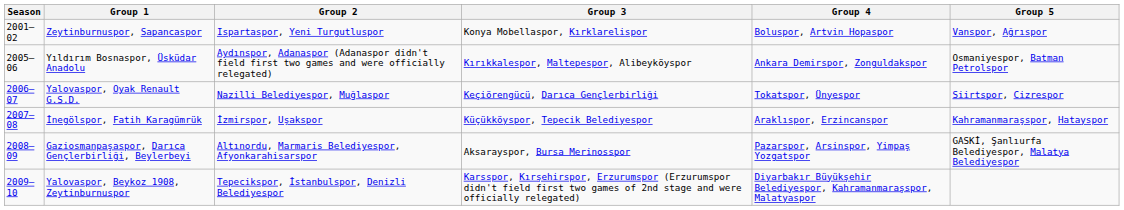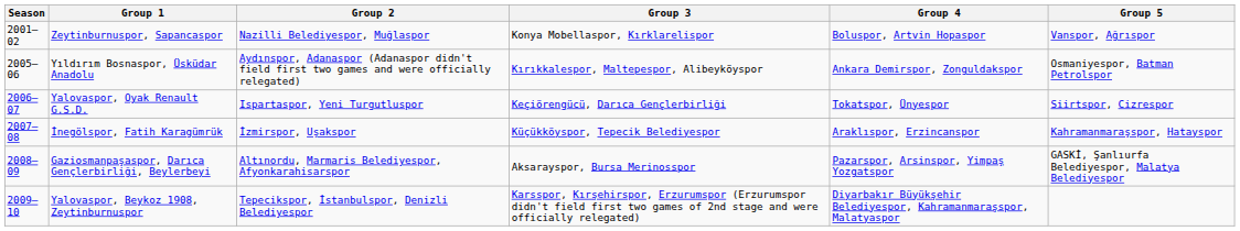Zeytinburnuspor, Sapancaspor | Group 2: Ispartaspor, Yeni Turgutluspor -> Nazilli Belediyespor, Muğlaspor
Yalovaspor, Oyak Renault G.S.D. | Group 2: Nazilli Belediyespor, Muğlaspor -> Ispartaspor, Yeni Turgutluspor
